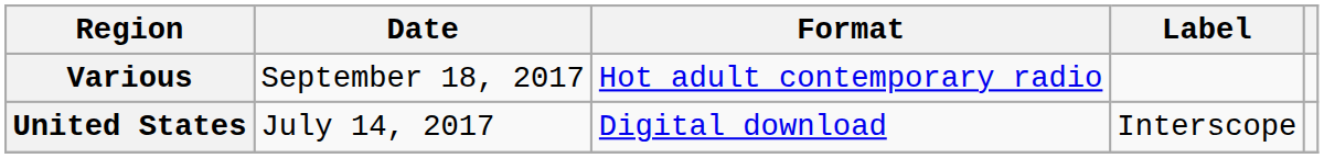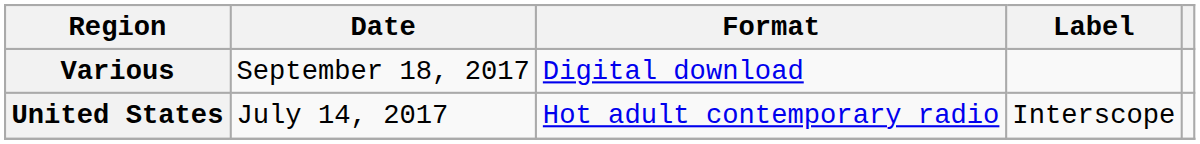Various | Format: Hot adult contemporary radio -> Digital download
United States | Format: Digital download -> Hot adult contemporary radio
